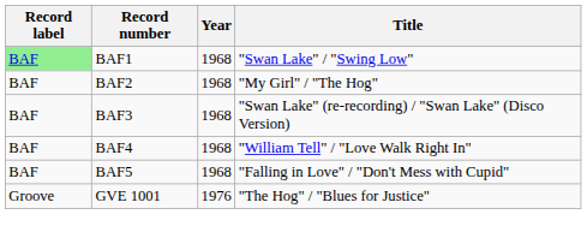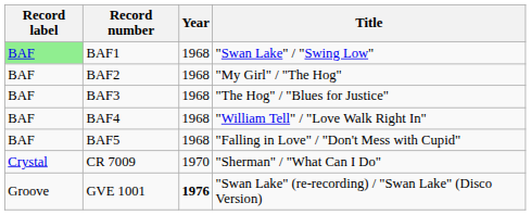BAF3 | Title: "Swan Lake" (re-recording) / "Swan Lake" (Disco Version) -> "The Hog" / "Blues for Justice"
+ row: Crystal | CR 7009 | 1970 | "Sherman" / "What Can I Do"
GVE 1001 | Year: normal -> bold
GVE 1001 | Title: "The Hog" / "Blues for Justice" -> "Swan Lake" (re-recording) / "Swan Lake" (Disco Version)
